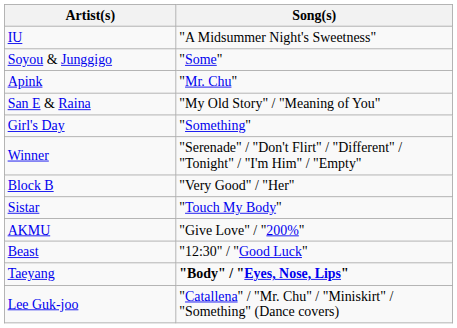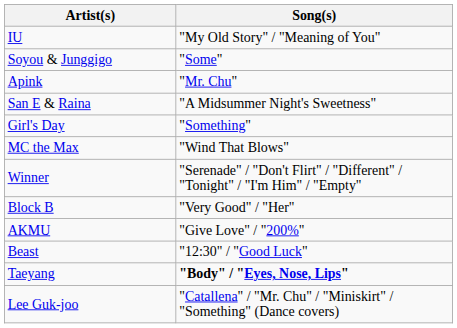IU | Song(s): "A Midsummer Night's Sweetness" -> "My Old Story" / "Meaning of You"
San E & Raina | Song(s): "My Old Story" / "Meaning of You" -> "A Midsummer Night's Sweetness"
+ row: MC the Max | "Wind That Blows"
- row: Sistar | "Touch My Body"
